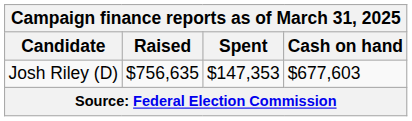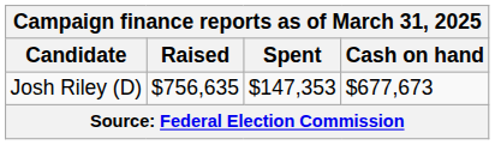Josh Riley (D) | Cash on hand: $677,603 -> $677,673
